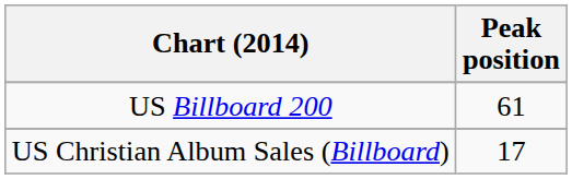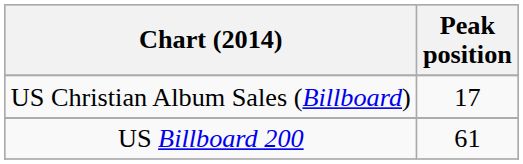rows swapped: US Christian Album Sales (Billboard) <-> US Billboard 200
